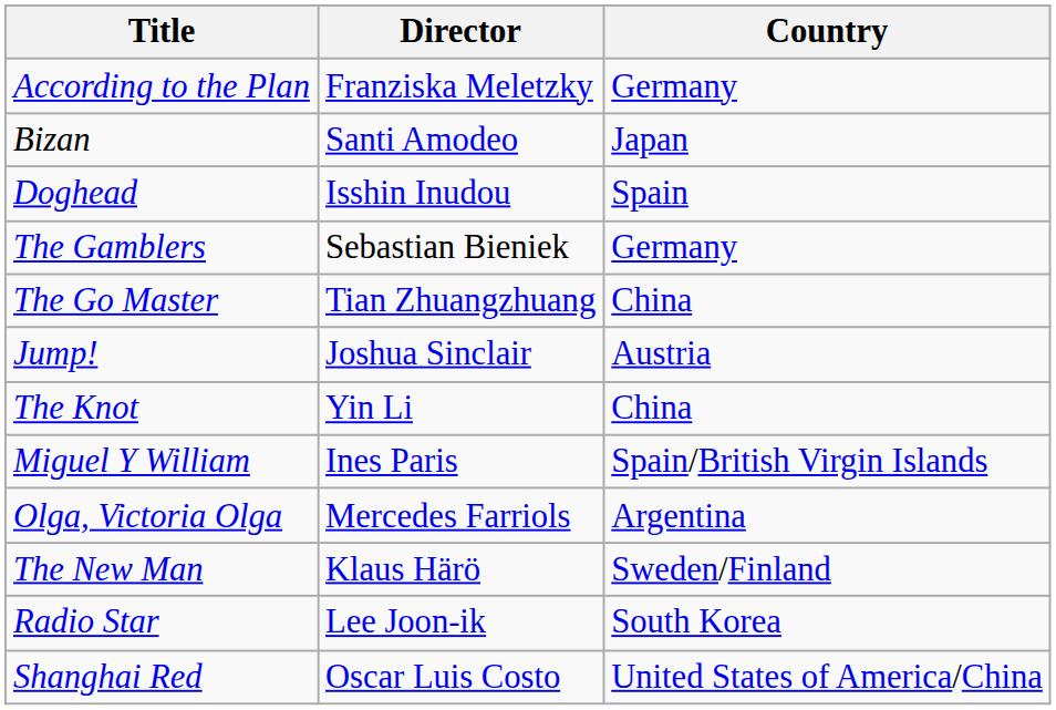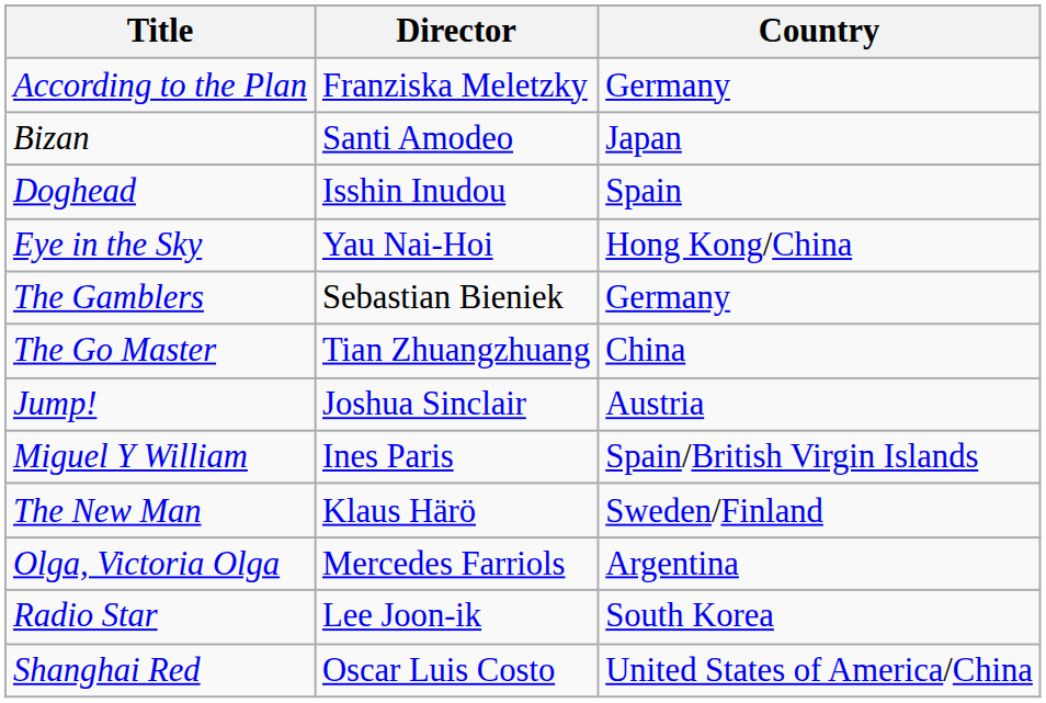+ row: Eye in the Sky | Yau Nai-Hoi | Hong Kong/China
- row: The Knot | Yin Li | China
rows swapped: The New Man <-> Olga, Victoria Olga
